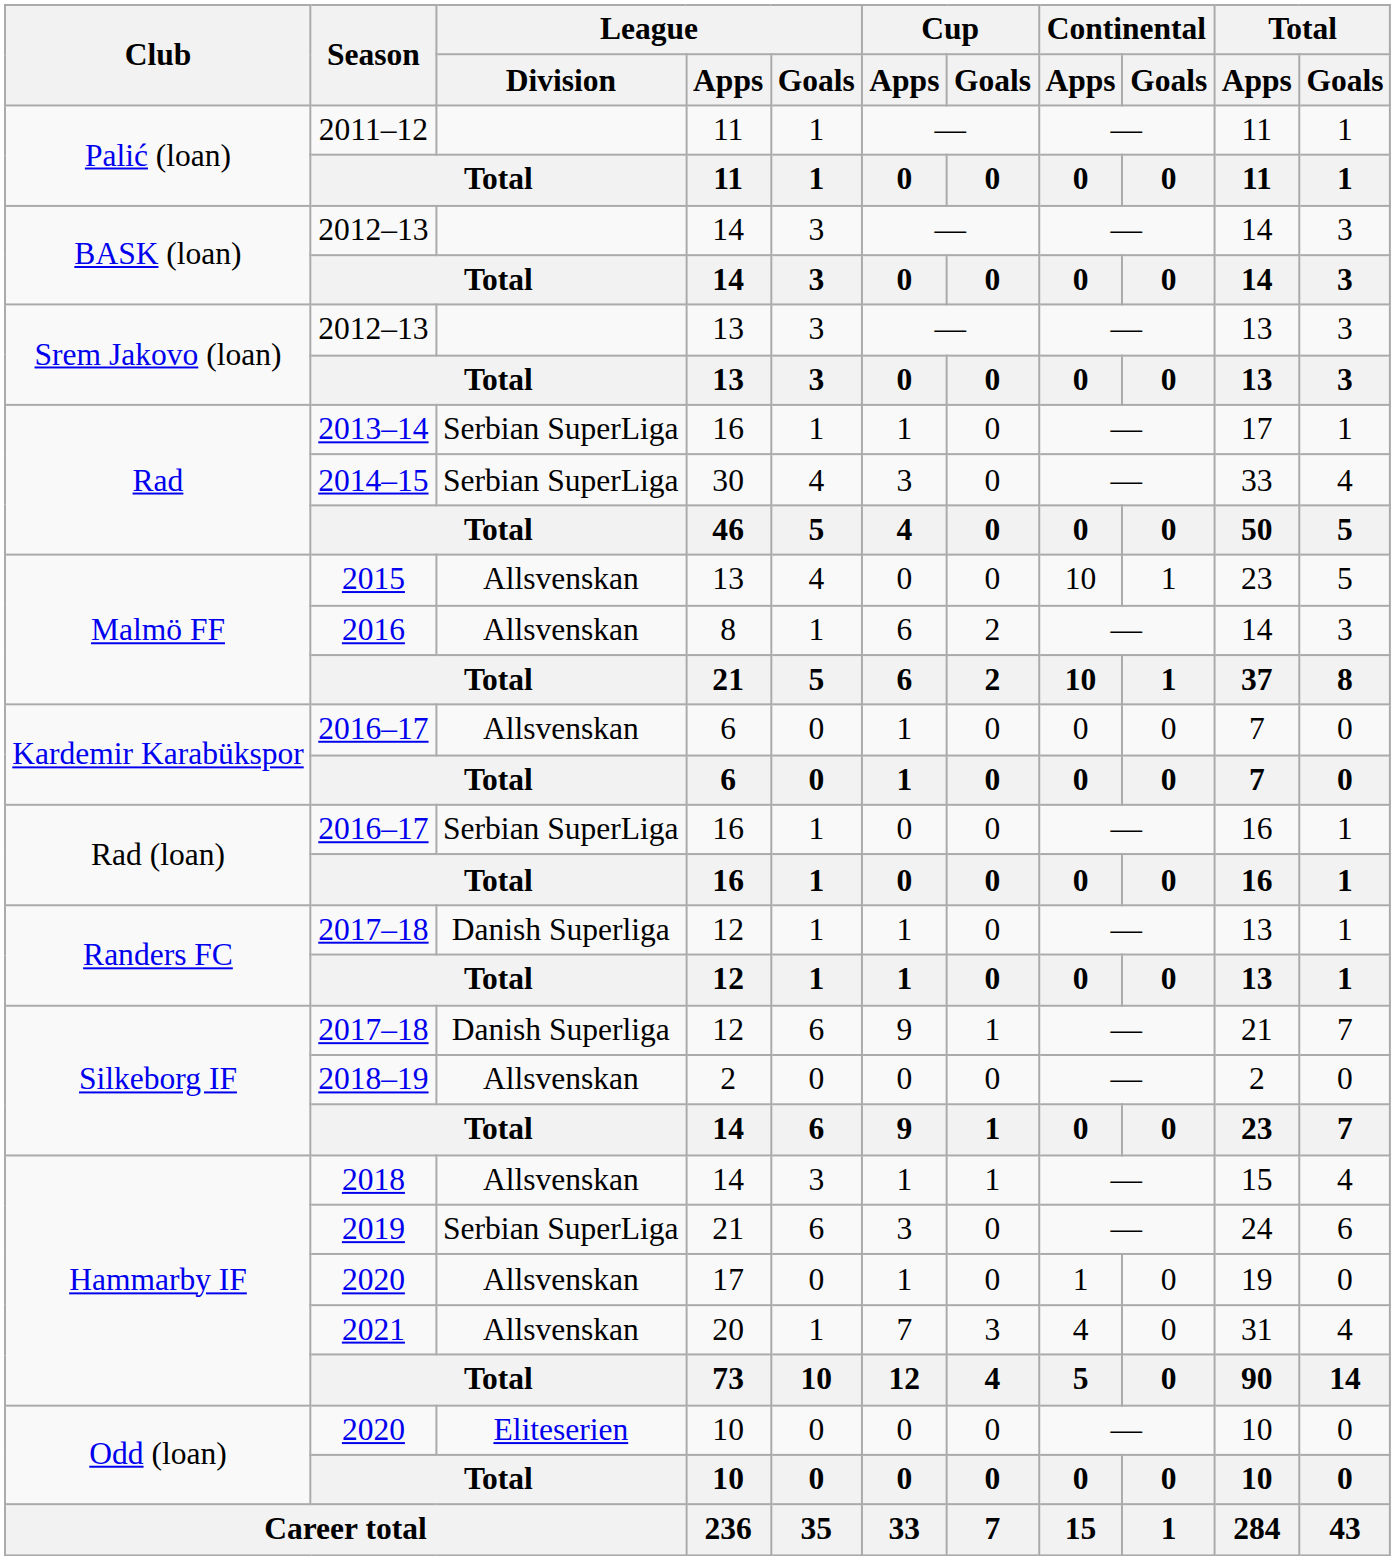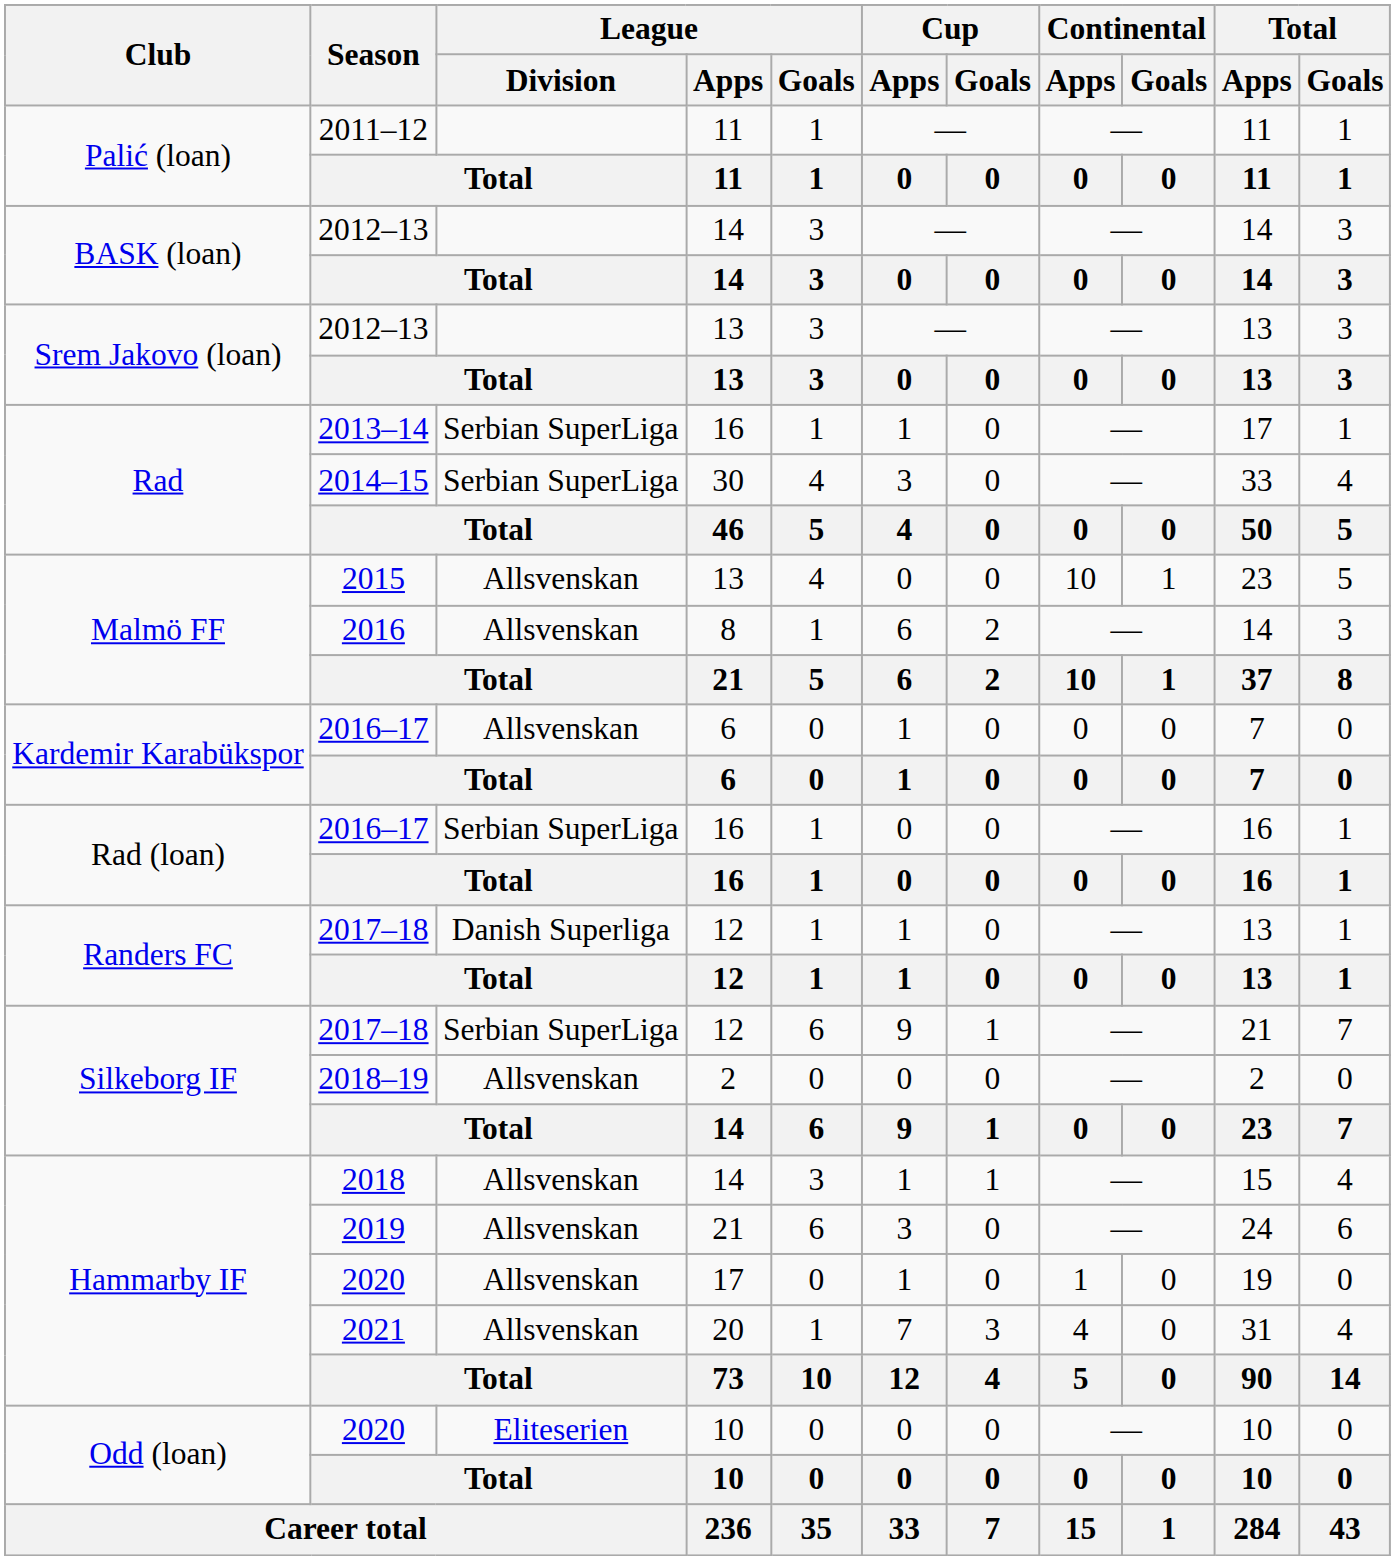Silkeborg IF / 2017–18 | League / Division: Danish Superliga -> Serbian SuperLiga
2019 | League / Division: Serbian SuperLiga -> Allsvenskan
